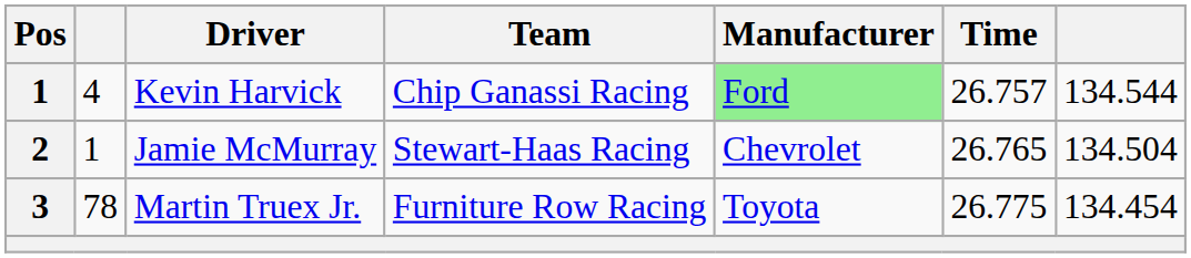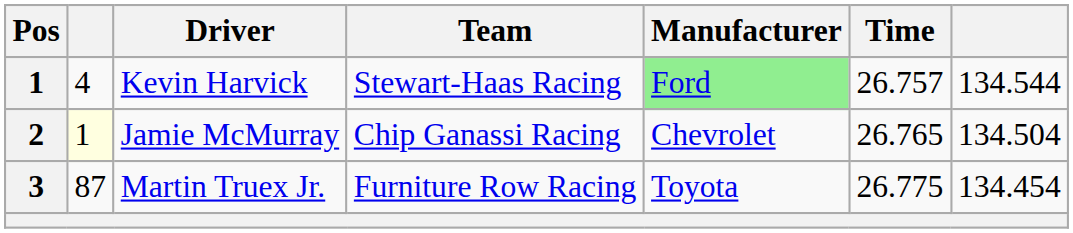Kevin Harvick | Team: Chip Ganassi Racing -> Stewart-Haas Racing
Jamie McMurray | column 2: no background -> lightyellow background
Jamie McMurray | Team: Stewart-Haas Racing -> Chip Ganassi Racing
Martin Truex Jr. | column 2: 78 -> 87
